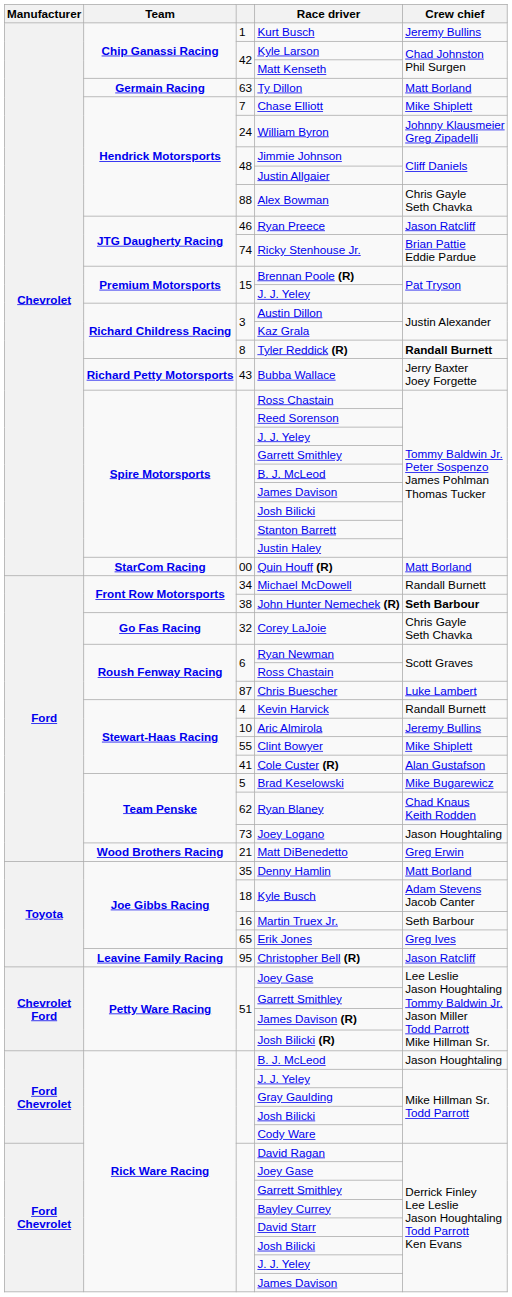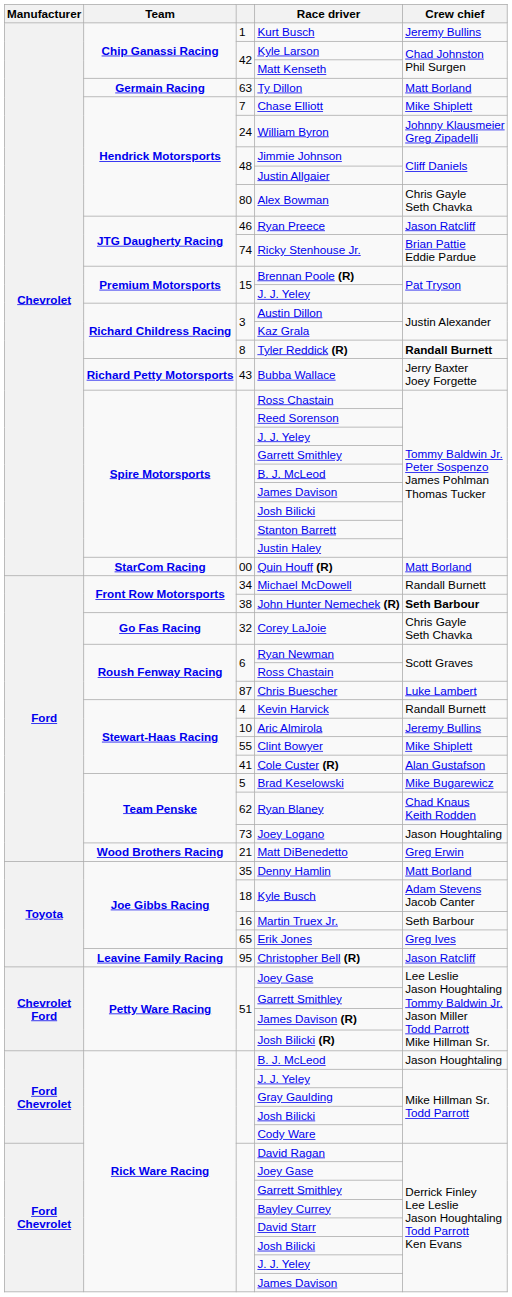Alex Bowman | column 3: 88 -> 80
